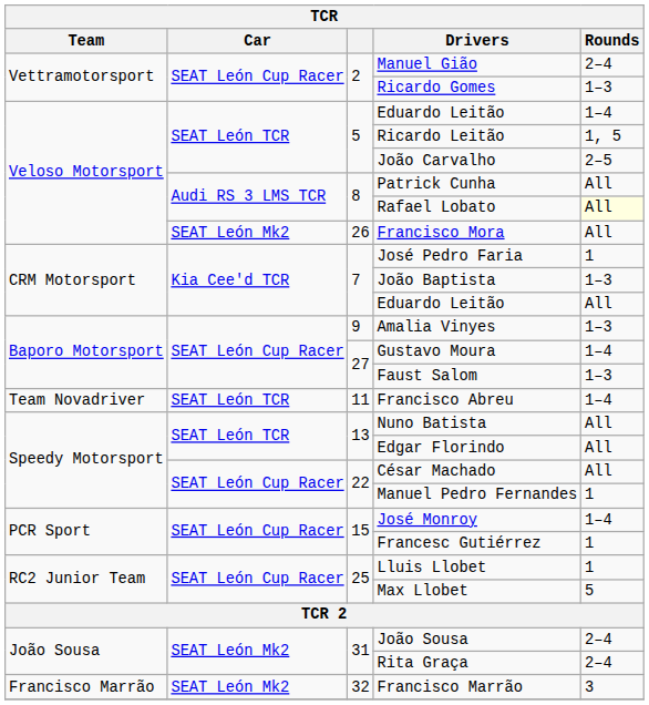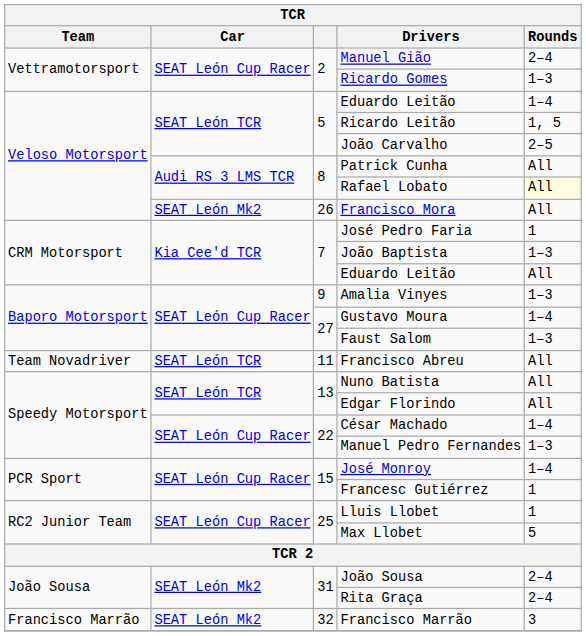Francisco Abreu | Rounds: 1–4 -> All
César Machado | Rounds: All -> 1–4
Manuel Pedro Fernandes | Rounds: 1 -> 1–3
